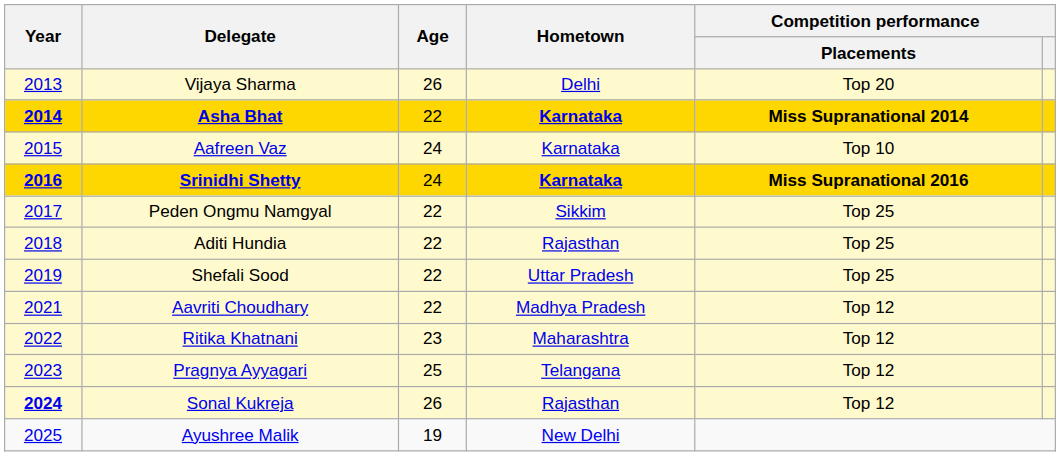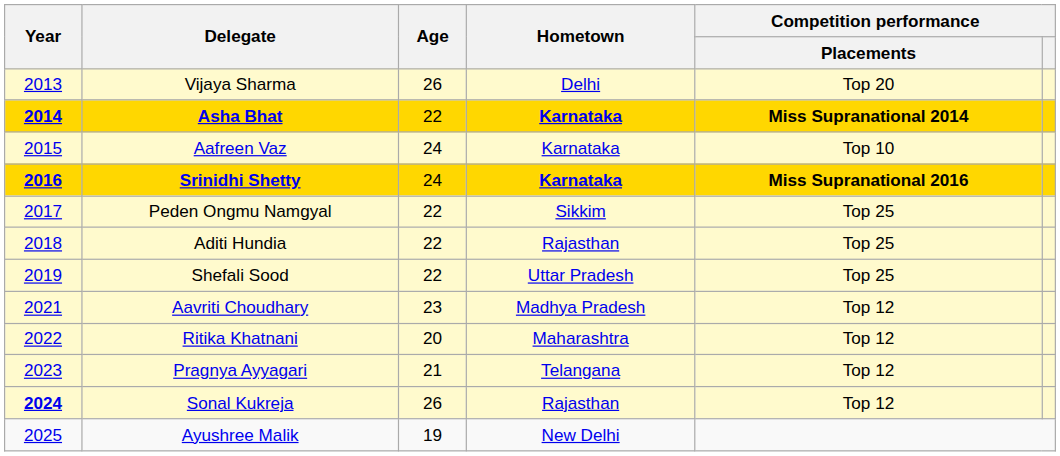Aavriti Choudhary | Age: 22 -> 23
Ritika Khatnani | Age: 23 -> 20
Pragnya Ayyagari | Age: 25 -> 21
